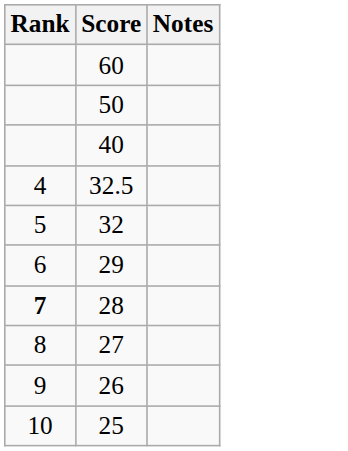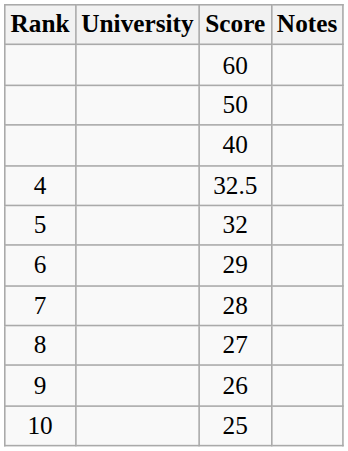+ column: University
28 | Rank: bold -> normal
